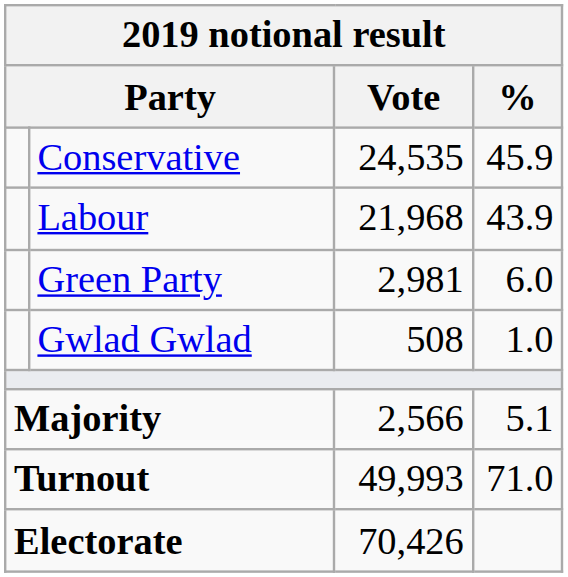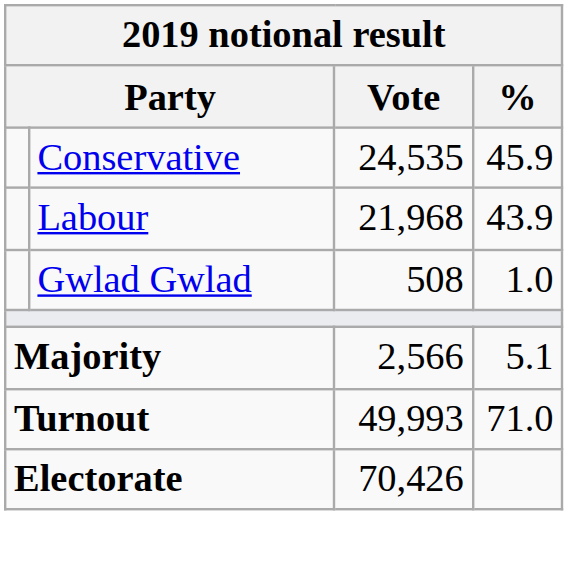- row: Green Party | 2,981 | 6.0
